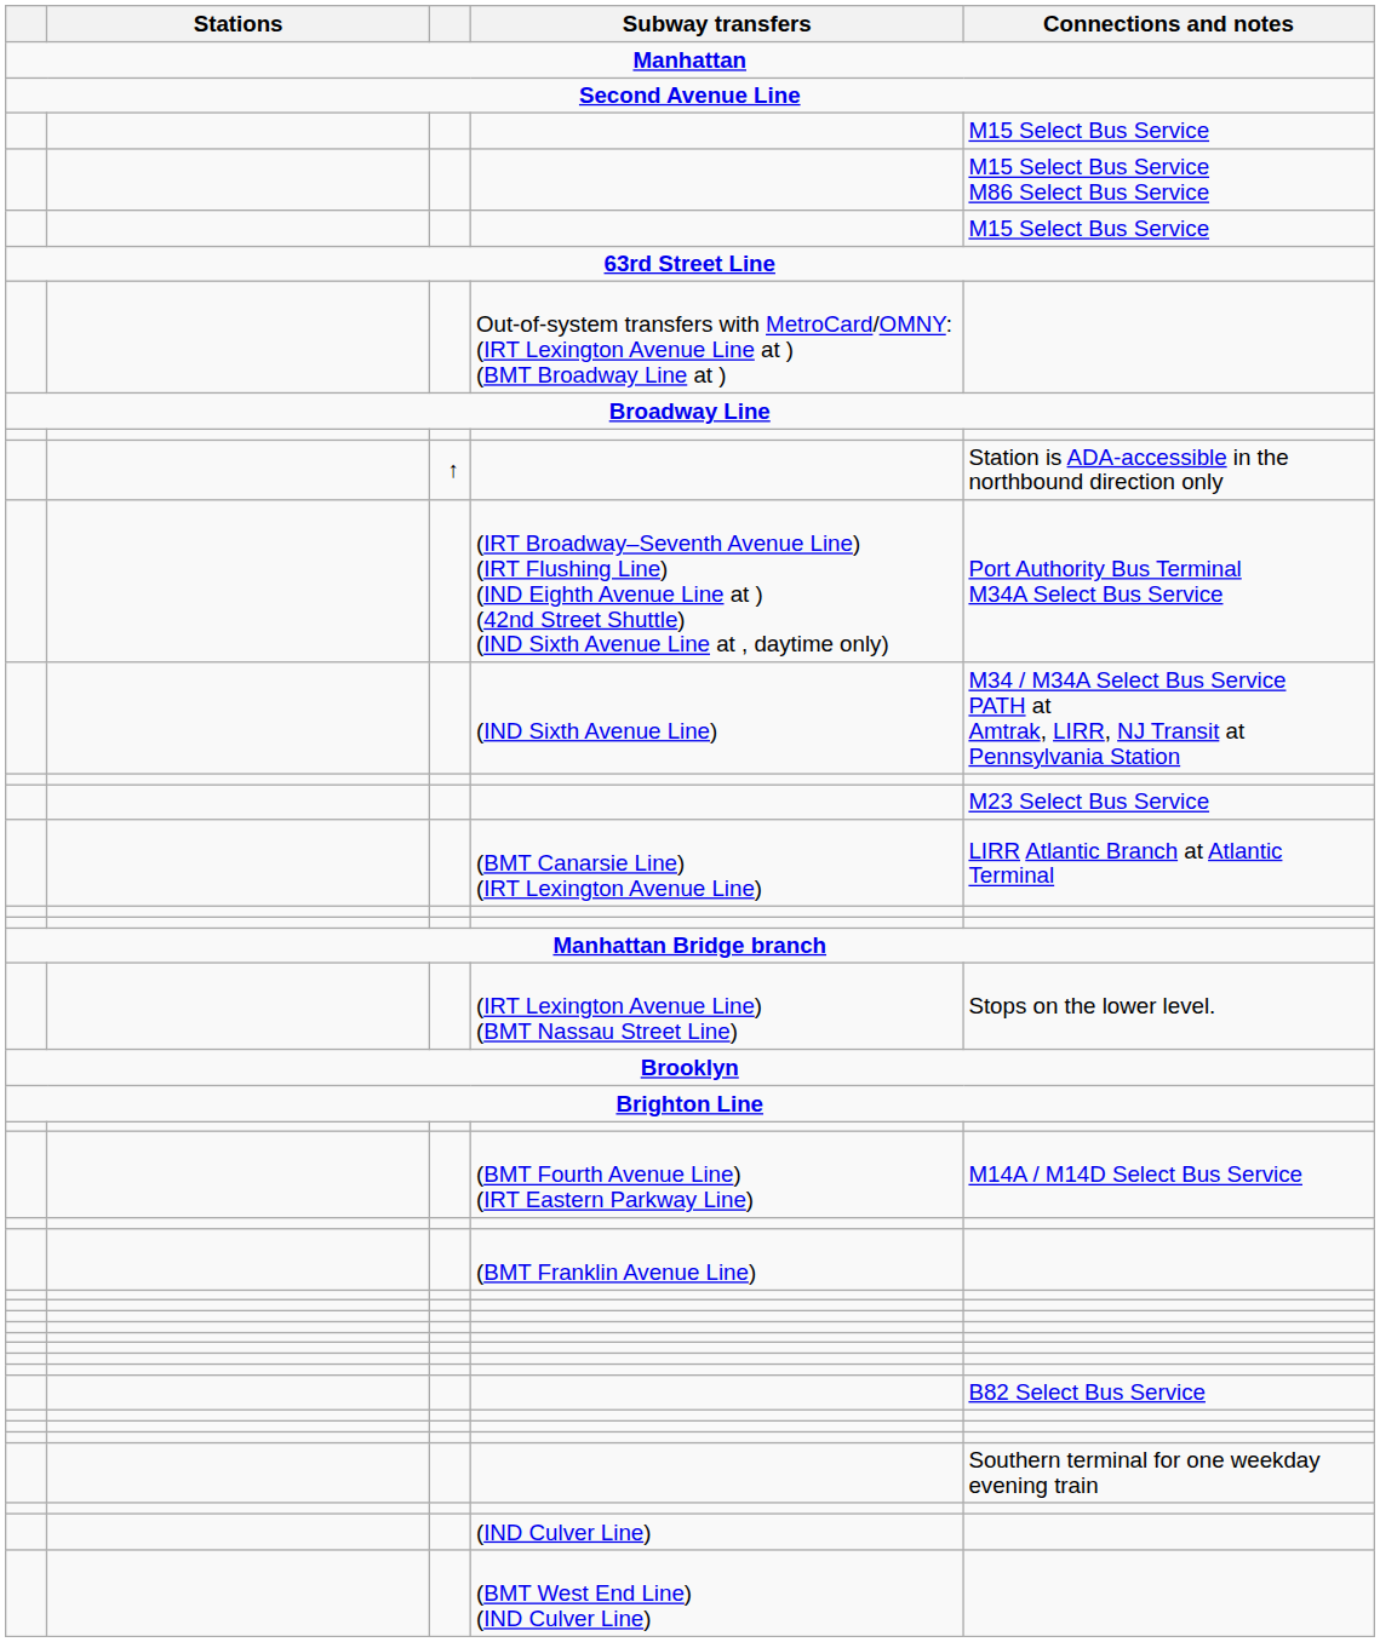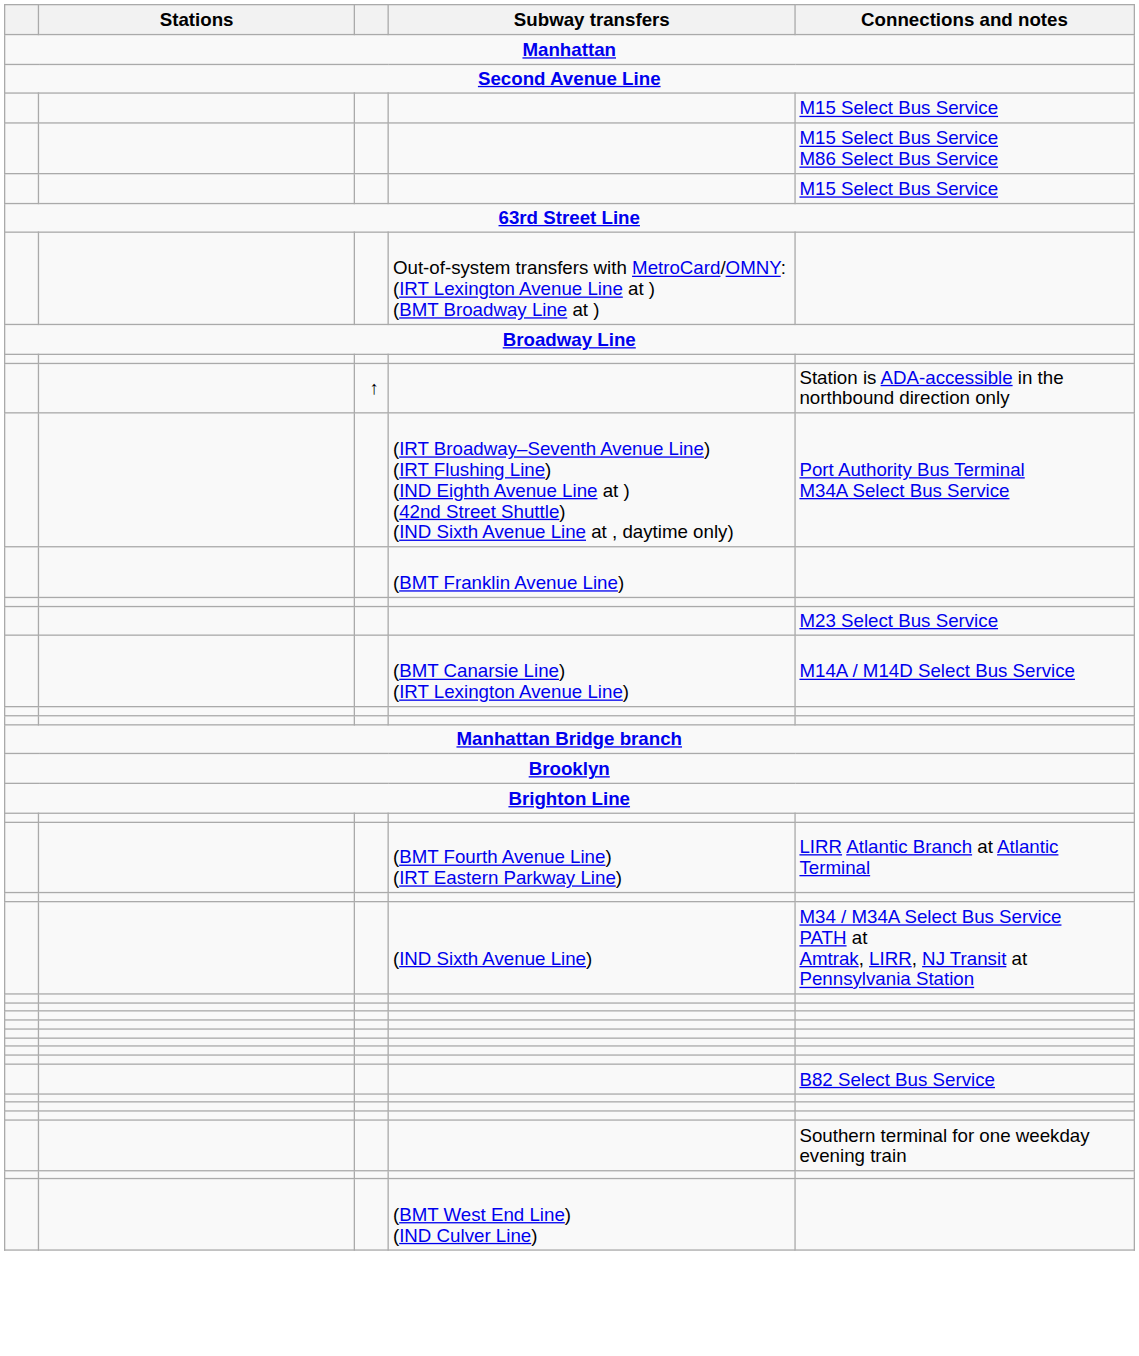rows swapped: (IND Sixth Avenue Line) <-> (BMT Franklin Avenue Line)
(BMT Canarsie Line) (IRT Lexington Avenue Line) | Connections and notes: LIRR Atlantic Branch at Atlantic Terminal -> M14A / M14D Select Bus Service
- row: (IRT Lexington Avenue Line) (BMT Nassau Street Line) | Stops on the lower level.
(BMT Fourth Avenue Line) (IRT Eastern Parkway Line) | Connections and notes: M14A / M14D Select Bus Service -> LIRR Atlantic Branch at Atlantic Terminal
- row: (IND Culver Line)
